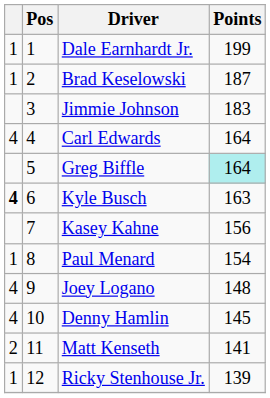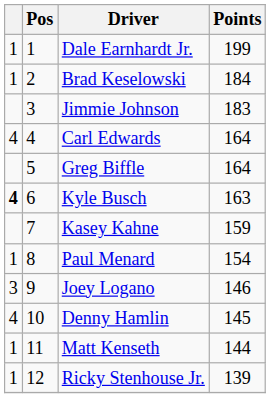Brad Keselowski | Points: 187 -> 184
Greg Biffle | Points: paleturquoise background -> no background
Kasey Kahne | Points: 156 -> 159
Joey Logano | column 1: 4 -> 3
Joey Logano | Points: 148 -> 146
Matt Kenseth | column 1: 2 -> 1
Matt Kenseth | Points: 141 -> 144
